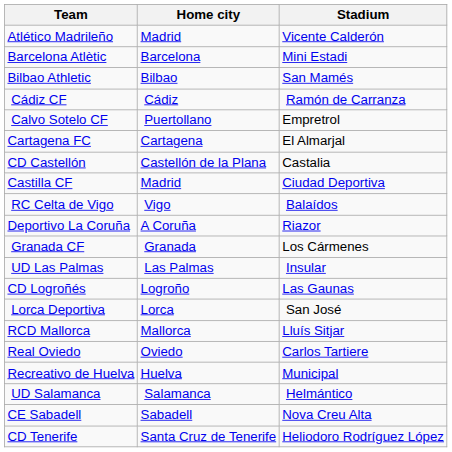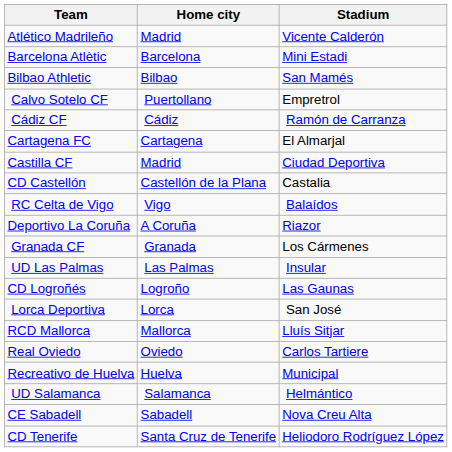rows swapped: Cádiz CF <-> Calvo Sotelo CF
rows swapped: CD Castellón <-> Castilla CF
